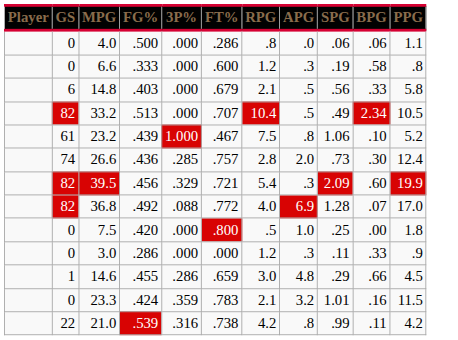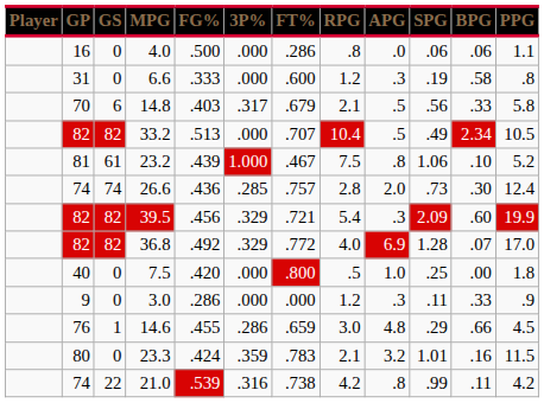+ column: GP | 16 | 31 | 70 | 82 | 81 | 74 | 82 | 82 | 40 | 9 | 76 | 80 | 74
14.8 | 3P%: .000 -> .317
36.8 | 3P%: .088 -> .329
